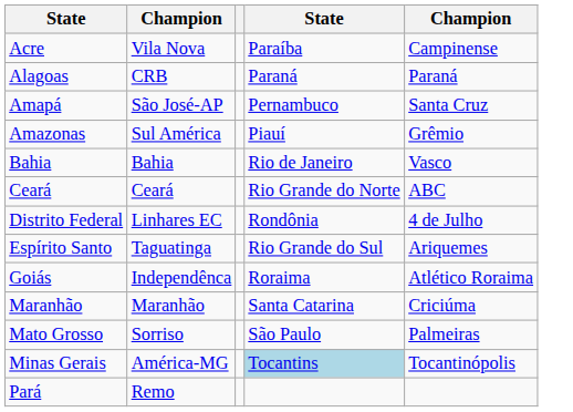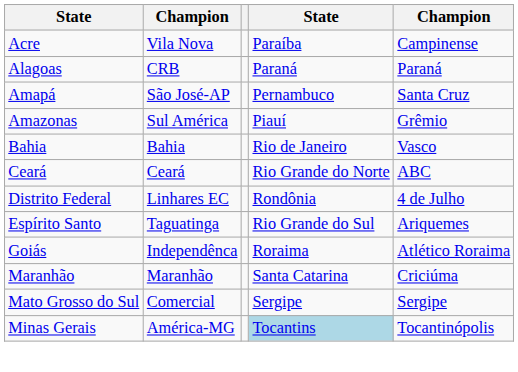- row: Mato Grosso | Sorriso | São Paulo | Palmeiras
+ row: Mato Grosso do Sul | Comercial | Sergipe | Sergipe
- row: Pará | Remo
